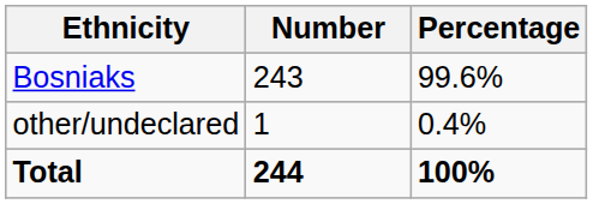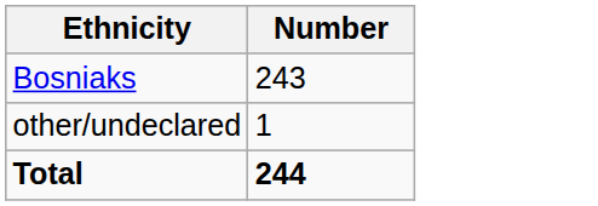- column: Percentage | 99.6% | 0.4% | 100%
